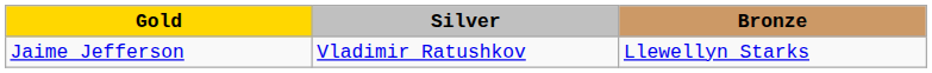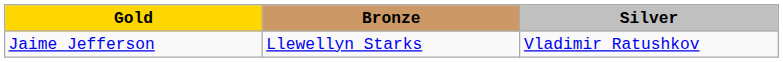columns swapped: Silver <-> Bronze
